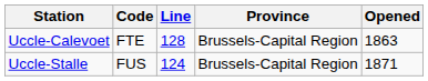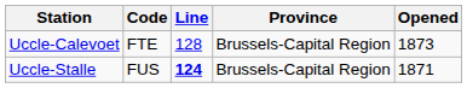Uccle-Calevoet | Opened: 1863 -> 1873
Uccle-Stalle | Line: normal -> bold
